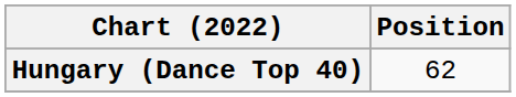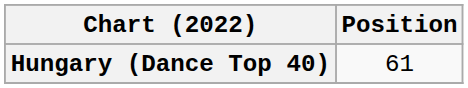Hungary (Dance Top 40) | Position: 62 -> 61
